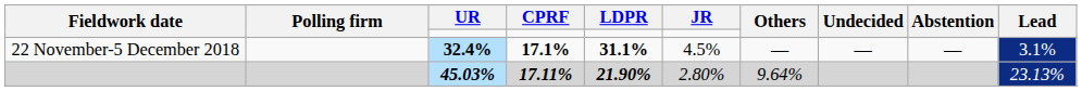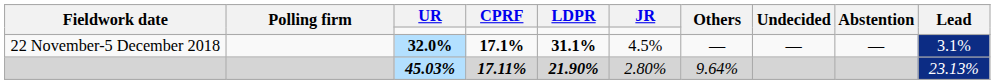22 November-5 December 2018 | UR: 32.4% -> 32.0%
